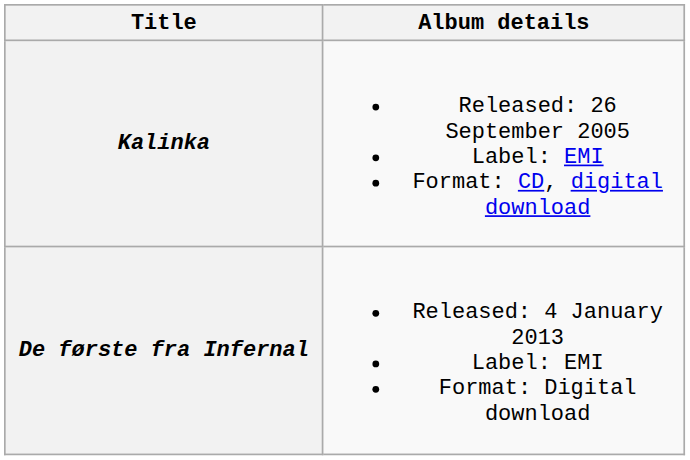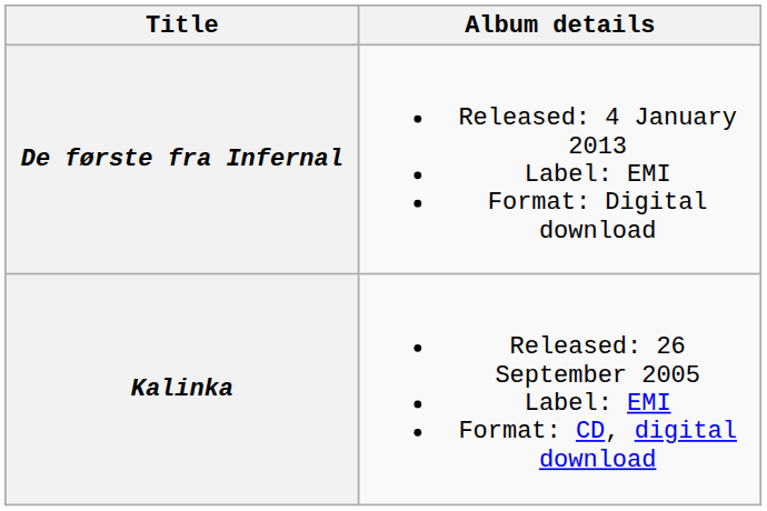rows swapped: Kalinka <-> De første fra Infernal
